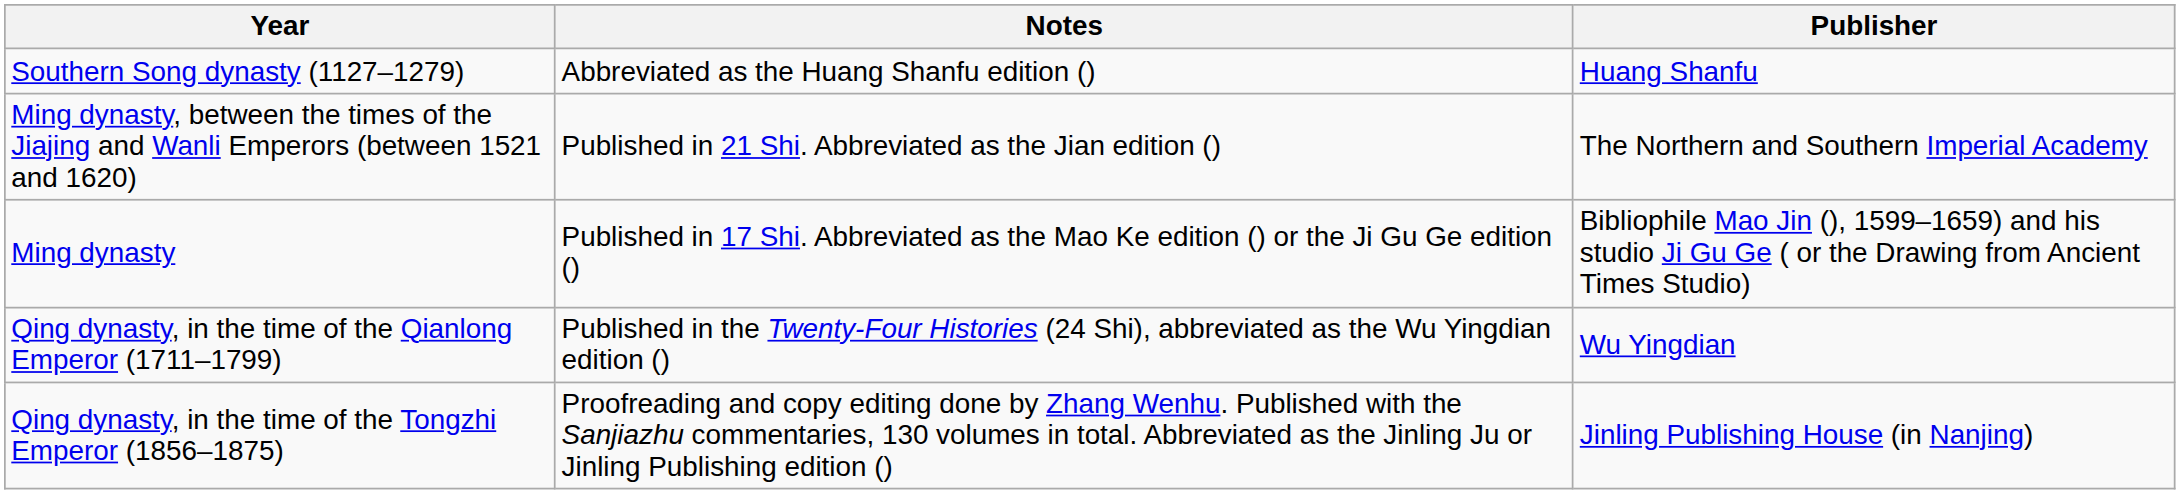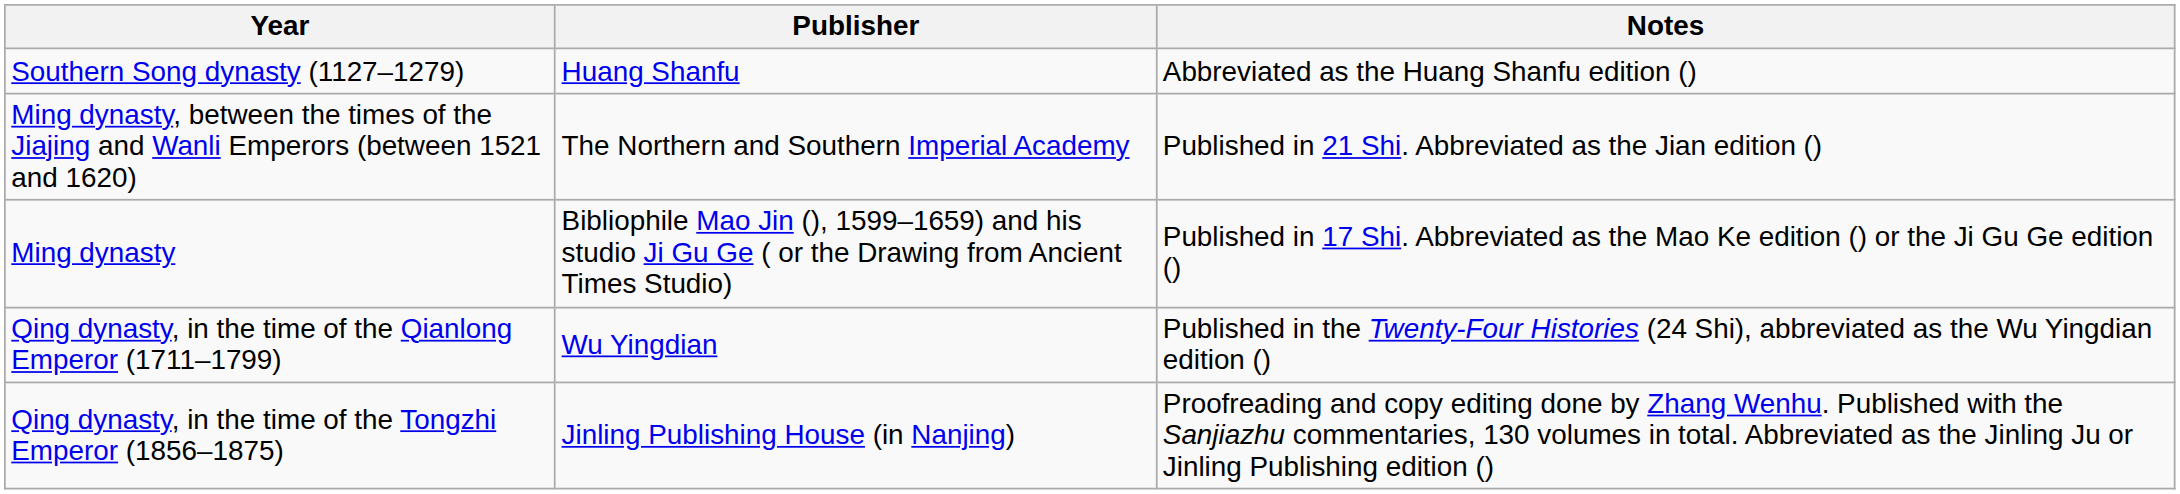columns swapped: Publisher <-> Notes
